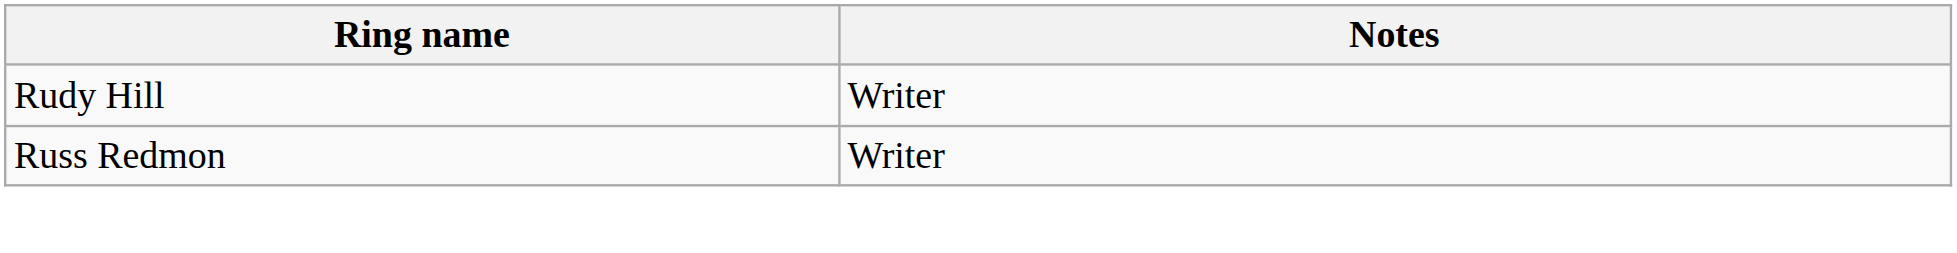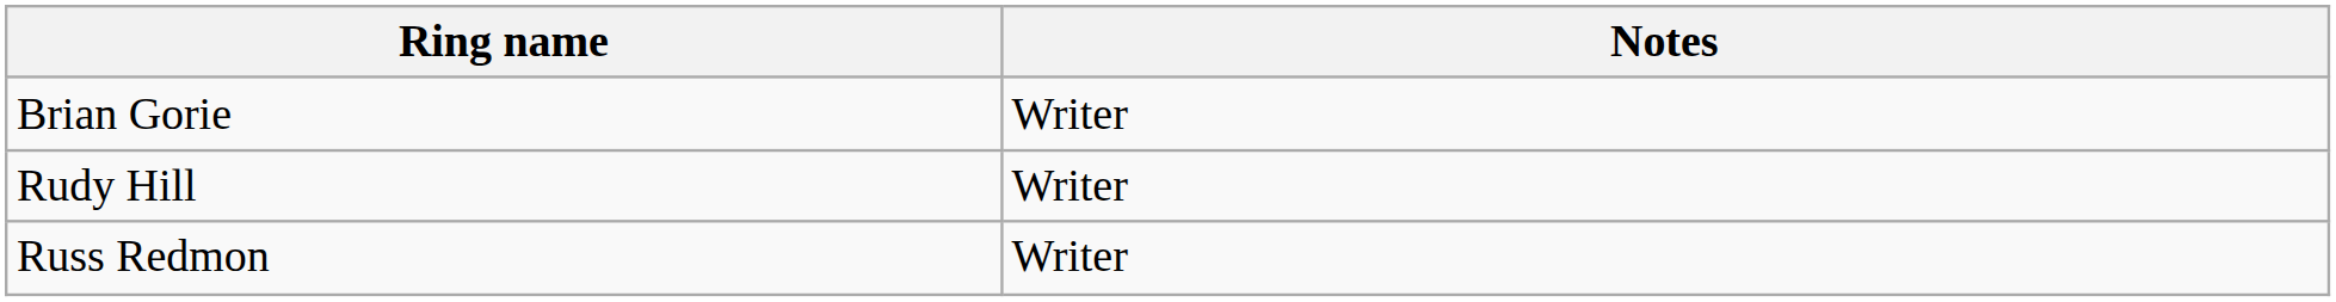+ row: Brian Gorie | Writer
